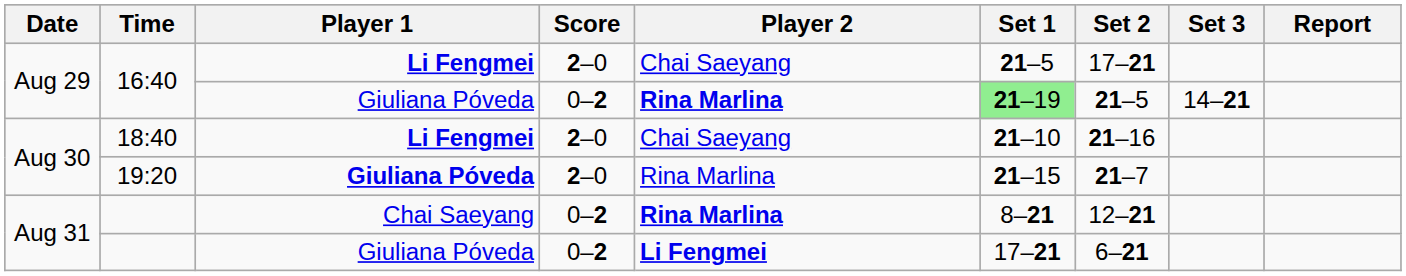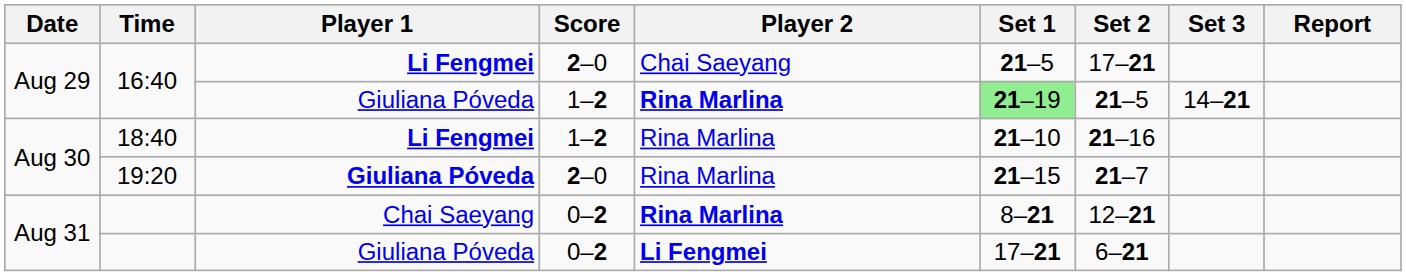16:40 / Giuliana Póveda | Score: 0–2 -> 1–2
18:40 | Score: 2–0 -> 1–2
18:40 | Player 2: Chai Saeyang -> Rina Marlina
